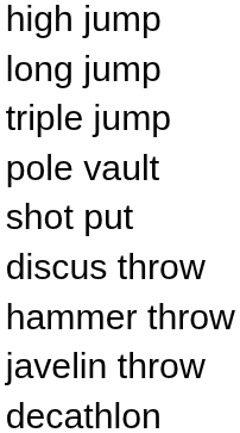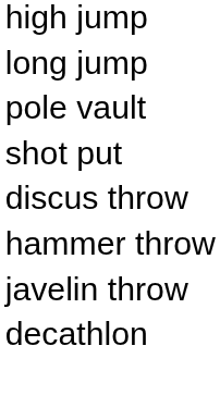- row: triple jump
